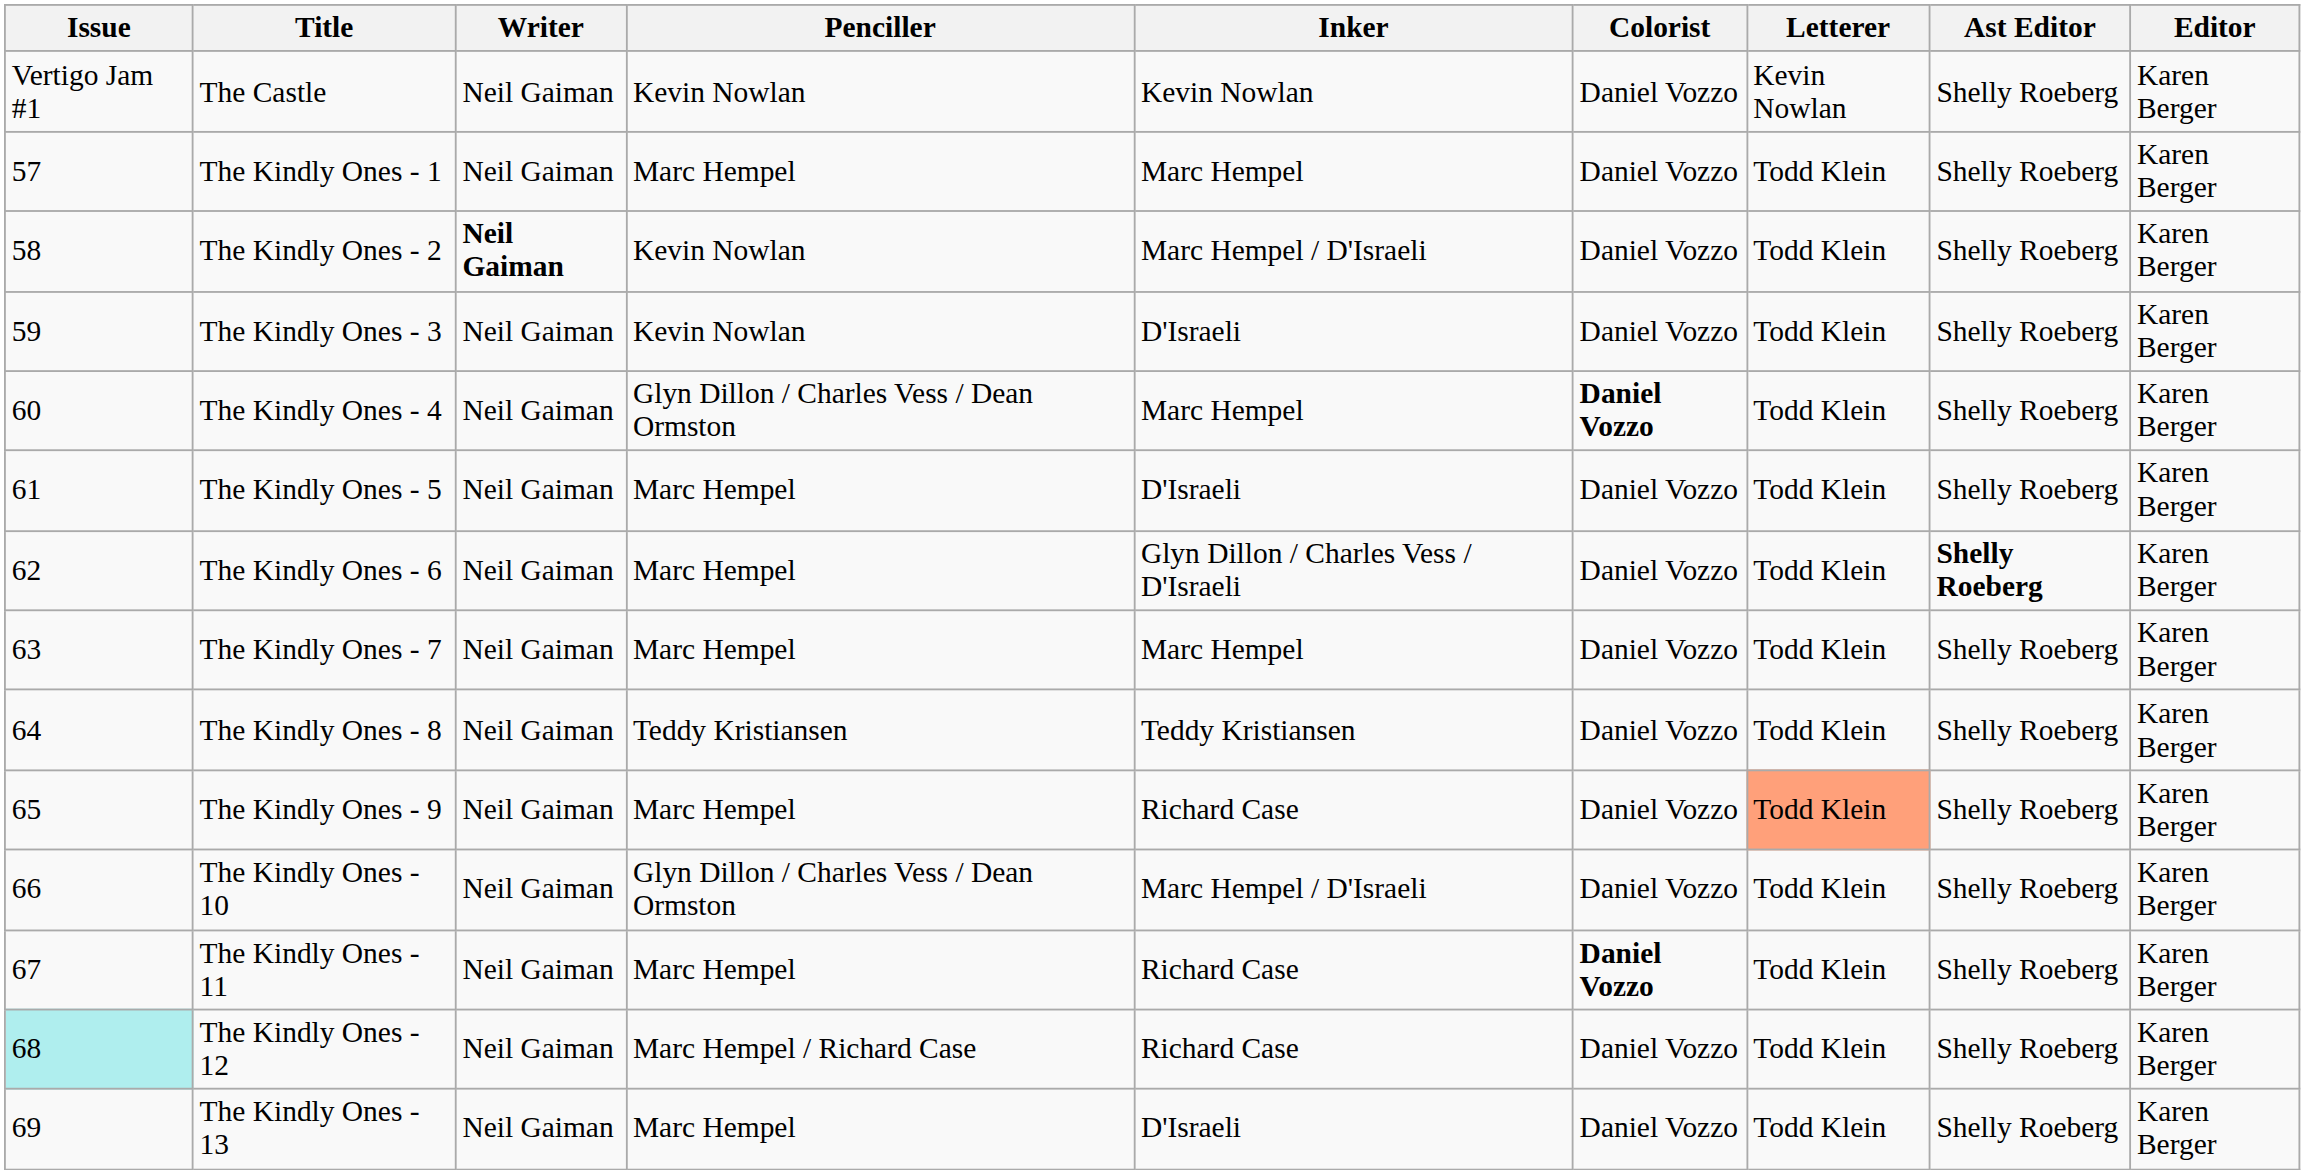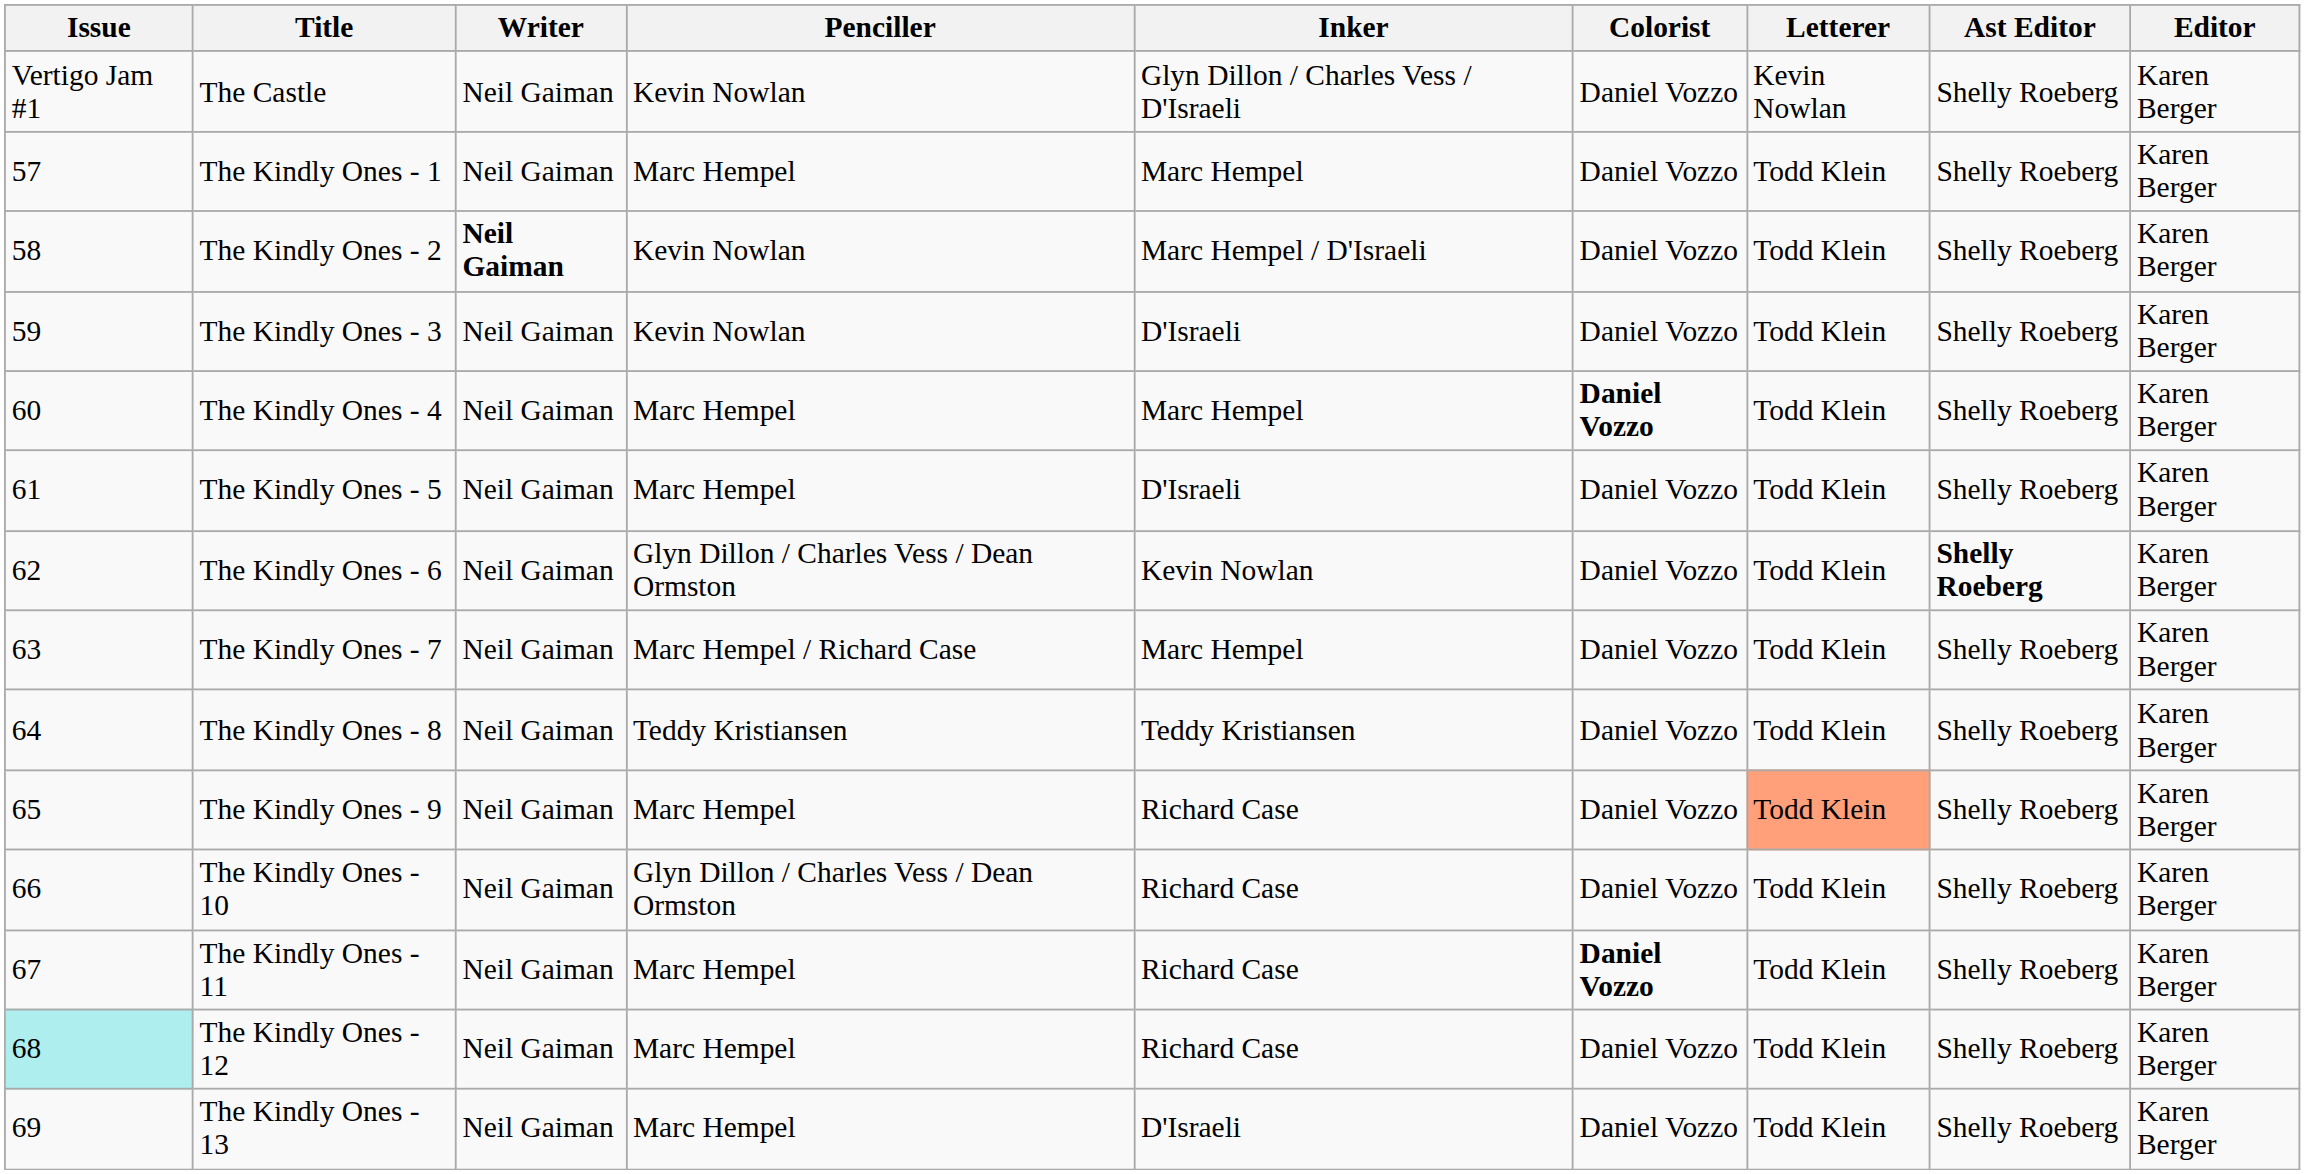The Castle | Inker: Kevin Nowlan -> Glyn Dillon / Charles Vess / D'Israeli
The Kindly Ones - 4 | Penciller: Glyn Dillon / Charles Vess / Dean Ormston -> Marc Hempel
The Kindly Ones - 6 | Penciller: Marc Hempel -> Glyn Dillon / Charles Vess / Dean Ormston
The Kindly Ones - 6 | Inker: Glyn Dillon / Charles Vess / D'Israeli -> Kevin Nowlan
The Kindly Ones - 7 | Penciller: Marc Hempel -> Marc Hempel / Richard Case
The Kindly Ones - 10 | Inker: Marc Hempel / D'Israeli -> Richard Case
The Kindly Ones - 12 | Penciller: Marc Hempel / Richard Case -> Marc Hempel
